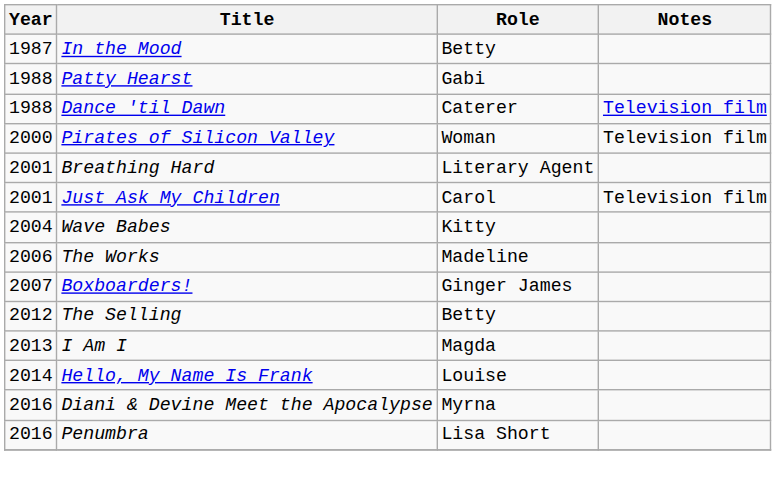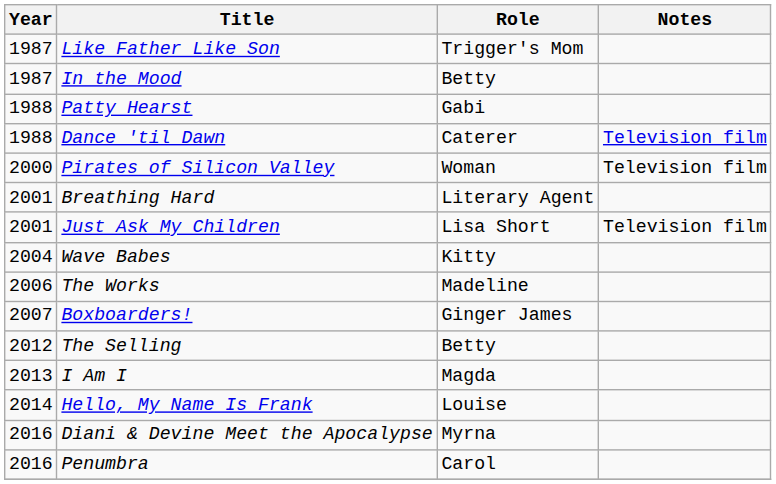+ row: 1987 | Like Father Like Son | Trigger's Mom
Just Ask My Children | Role: Carol -> Lisa Short
Penumbra | Role: Lisa Short -> Carol
